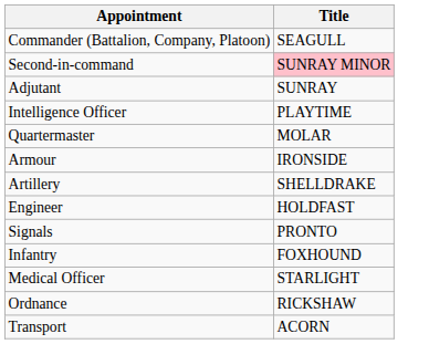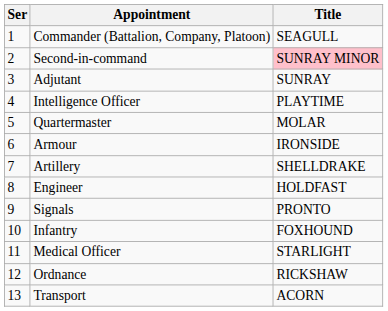+ column: Ser | 1 | 2 | 3 | 4 | 5 | 6 | 7 | 8 | 9 | 10 | 11 | 12 | 13
